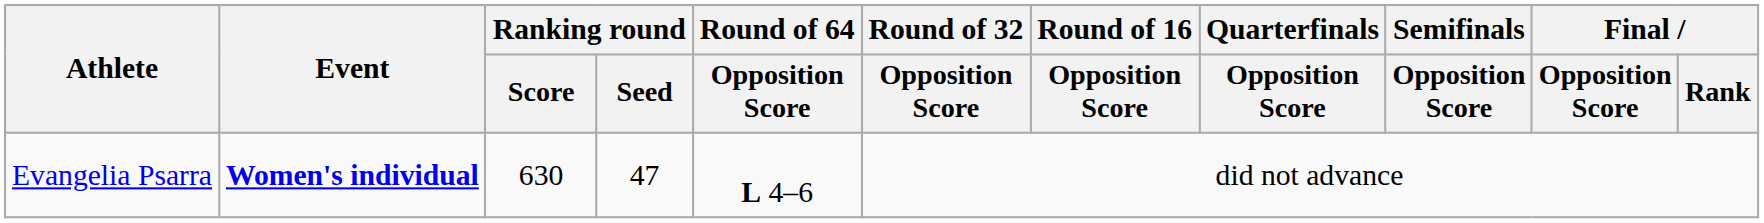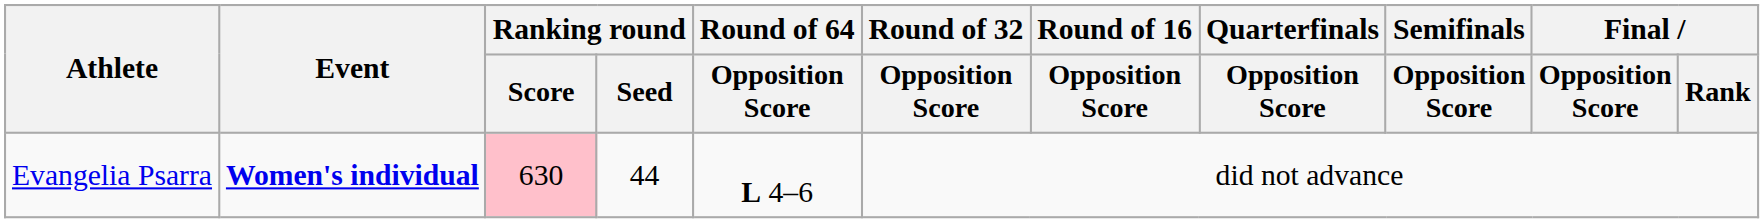Evangelia Psarra | Ranking round / Score: no background -> pink background
Evangelia Psarra | Ranking round / Seed: 47 -> 44
